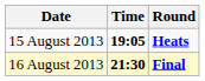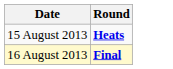- column: Time | 19:05 | 21:30
